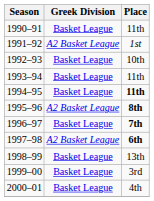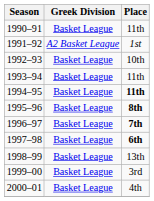1995–96 | Greek Division: A2 Basket League -> Basket League
1997–98 | Greek Division: A2 Basket League -> Basket League
